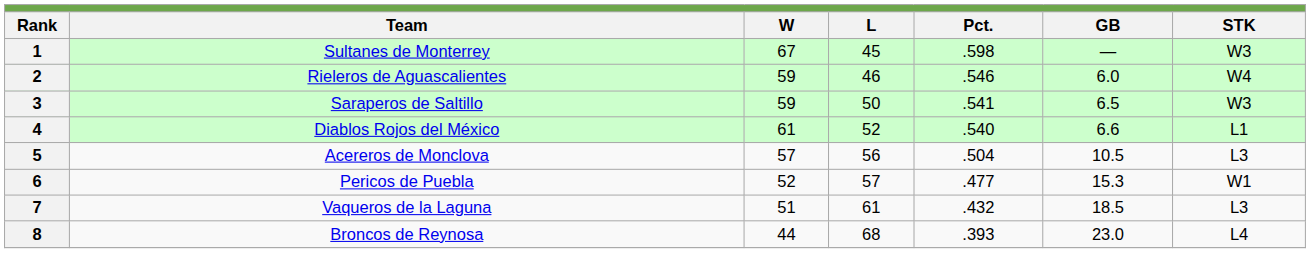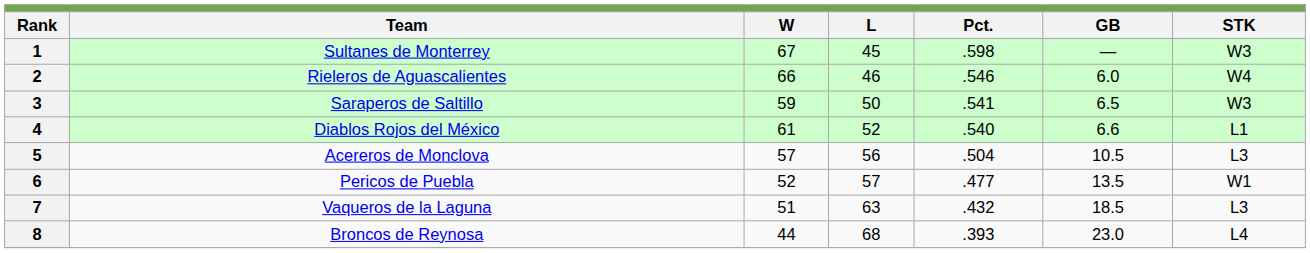2 | W: 59 -> 66
6 | GB: 15.3 -> 13.5
7 | L: 61 -> 63
